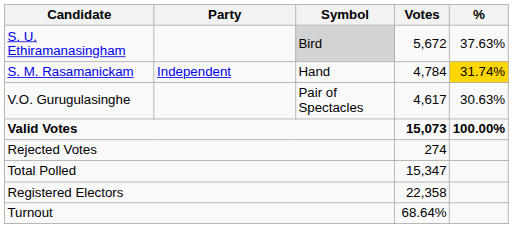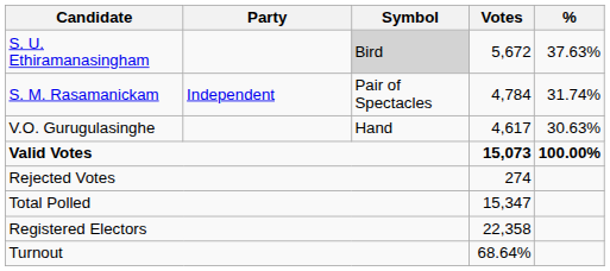S. M. Rasamanickam | Symbol: Hand -> Pair of Spectacles
S. M. Rasamanickam | %: gold background -> no background
V.O. Gurugulasinghe | Symbol: Pair of Spectacles -> Hand
